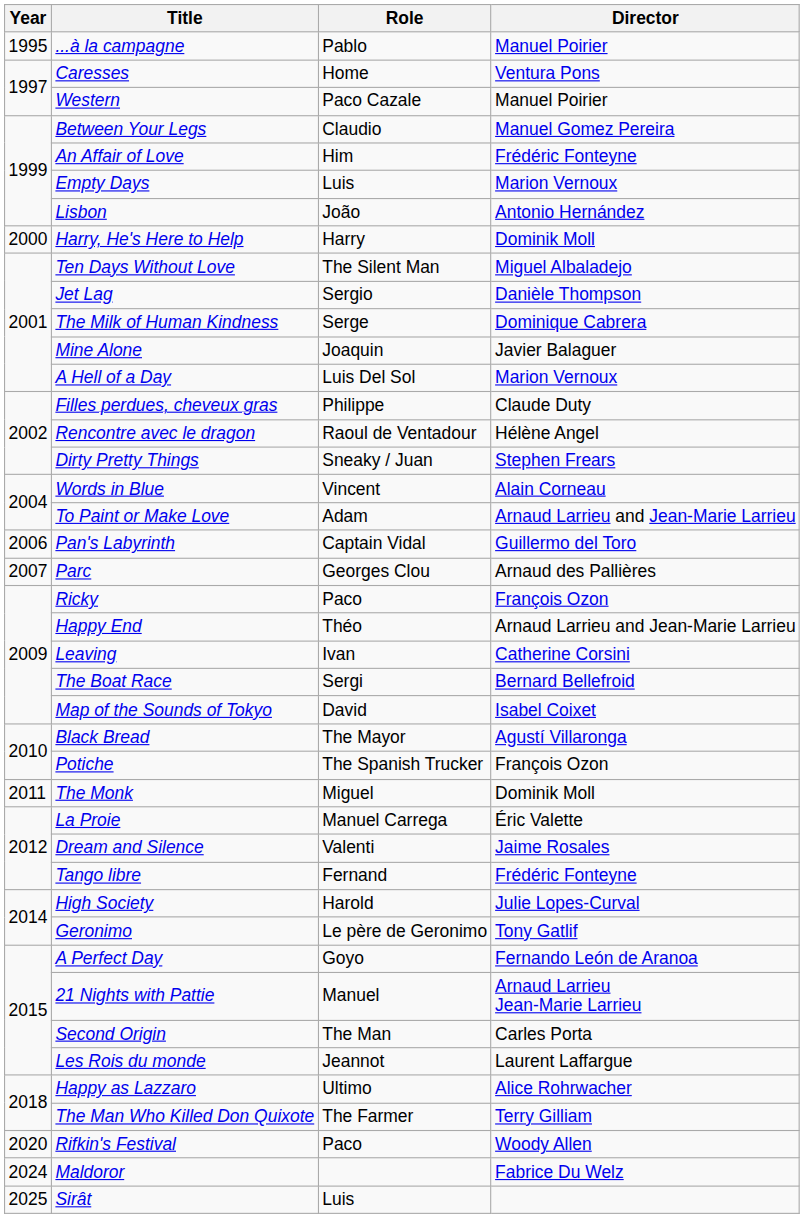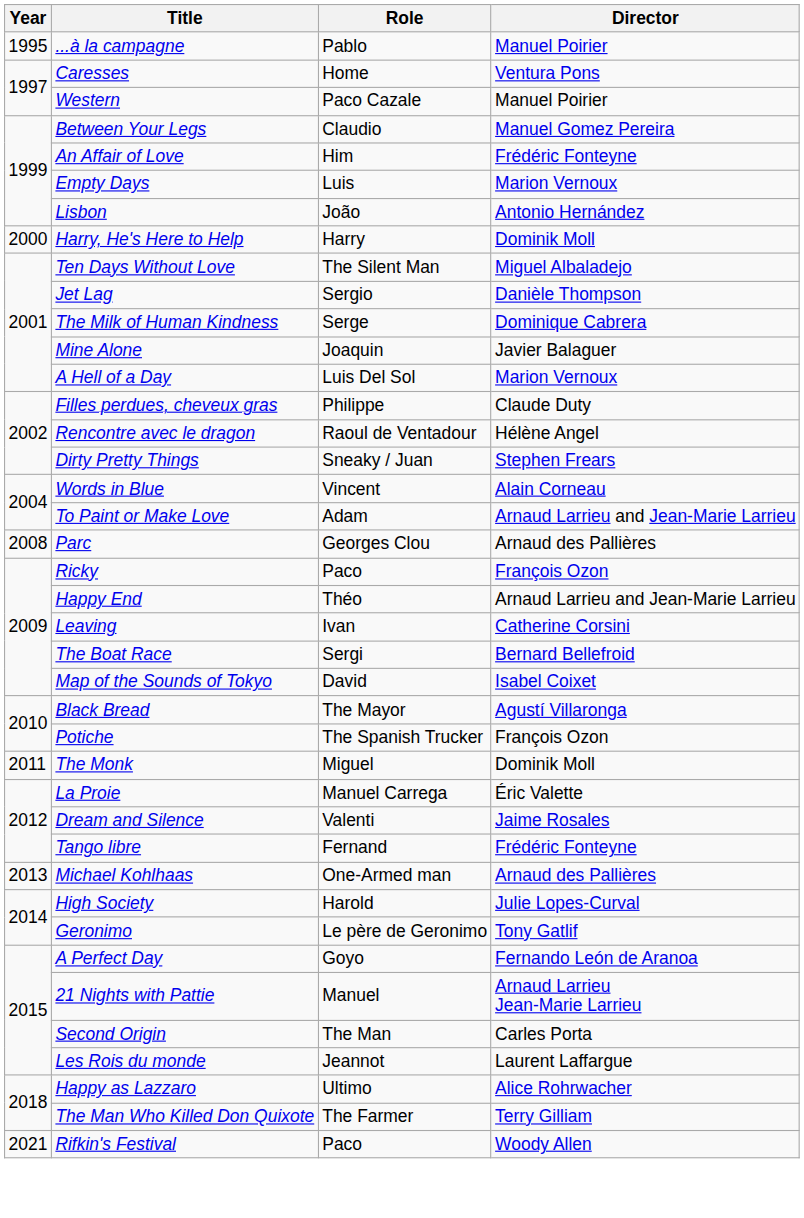- row: 2006 | Pan's Labyrinth | Captain Vidal | Guillermo del Toro
Parc | Year: 2007 -> 2008
+ row: 2013 | Michael Kohlhaas | One-Armed man | Arnaud des Pallières
Rifkin's Festival | Year: 2020 -> 2021
- row: 2024 | Maldoror | Fabrice Du Welz
- row: 2025 | Sirât | Luis
